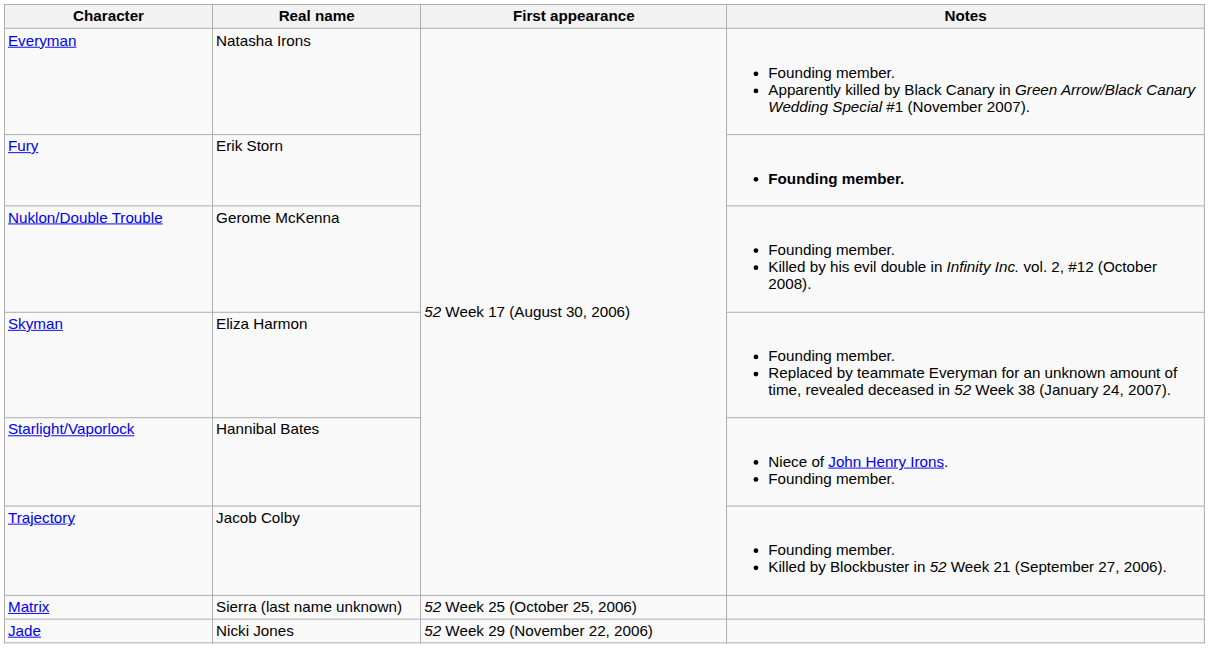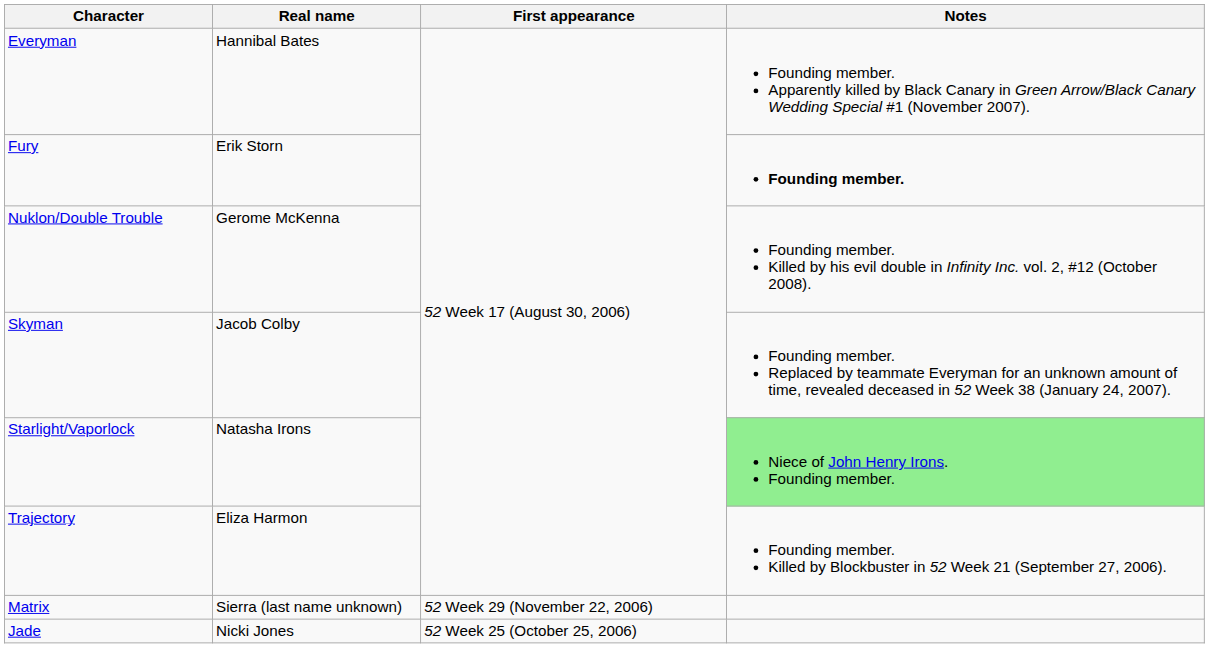Everyman | Real name: Natasha Irons -> Hannibal Bates
Skyman | Real name: Eliza Harmon -> Jacob Colby
Starlight/Vaporlock | Real name: Hannibal Bates -> Natasha Irons
Starlight/Vaporlock | Notes: no background -> lightgreen background
Trajectory | Real name: Jacob Colby -> Eliza Harmon
Matrix | First appearance: 52 Week 25 (October 25, 2006) -> 52 Week 29 (November 22, 2006)
Jade | First appearance: 52 Week 29 (November 22, 2006) -> 52 Week 25 (October 25, 2006)
